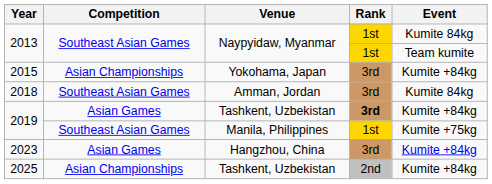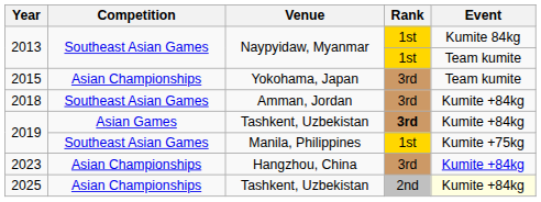2015 | Event: Kumite +84kg -> Team kumite
2018 | Event: Kumite 84kg -> Kumite +84kg
2023 | Competition: Asian Games -> Asian Championships
2025 | Event: no background -> lightyellow background
